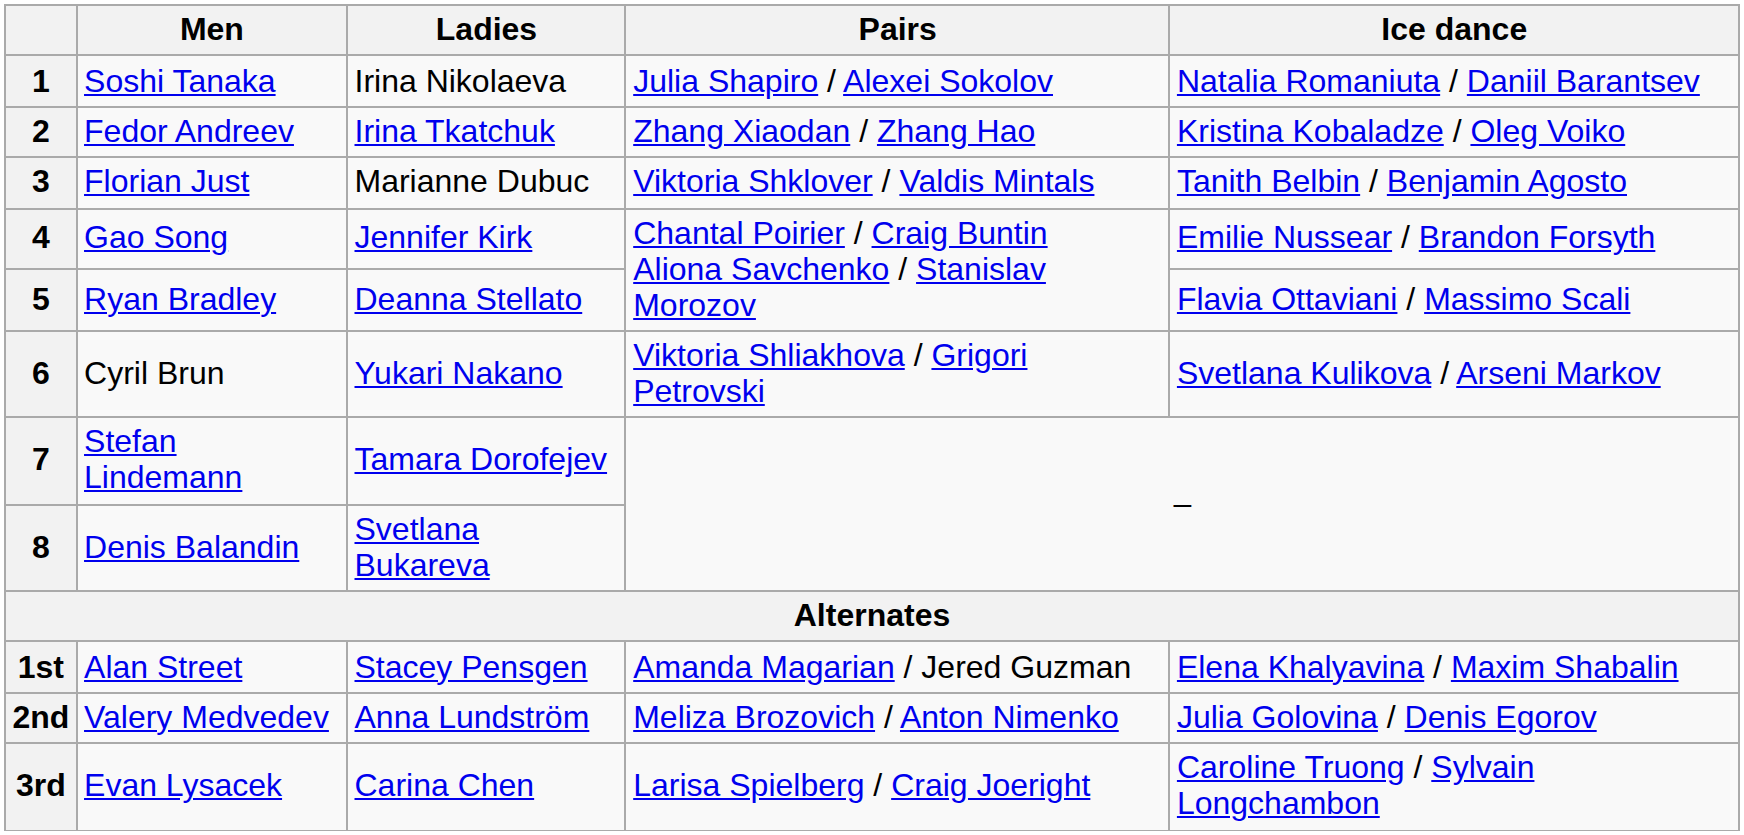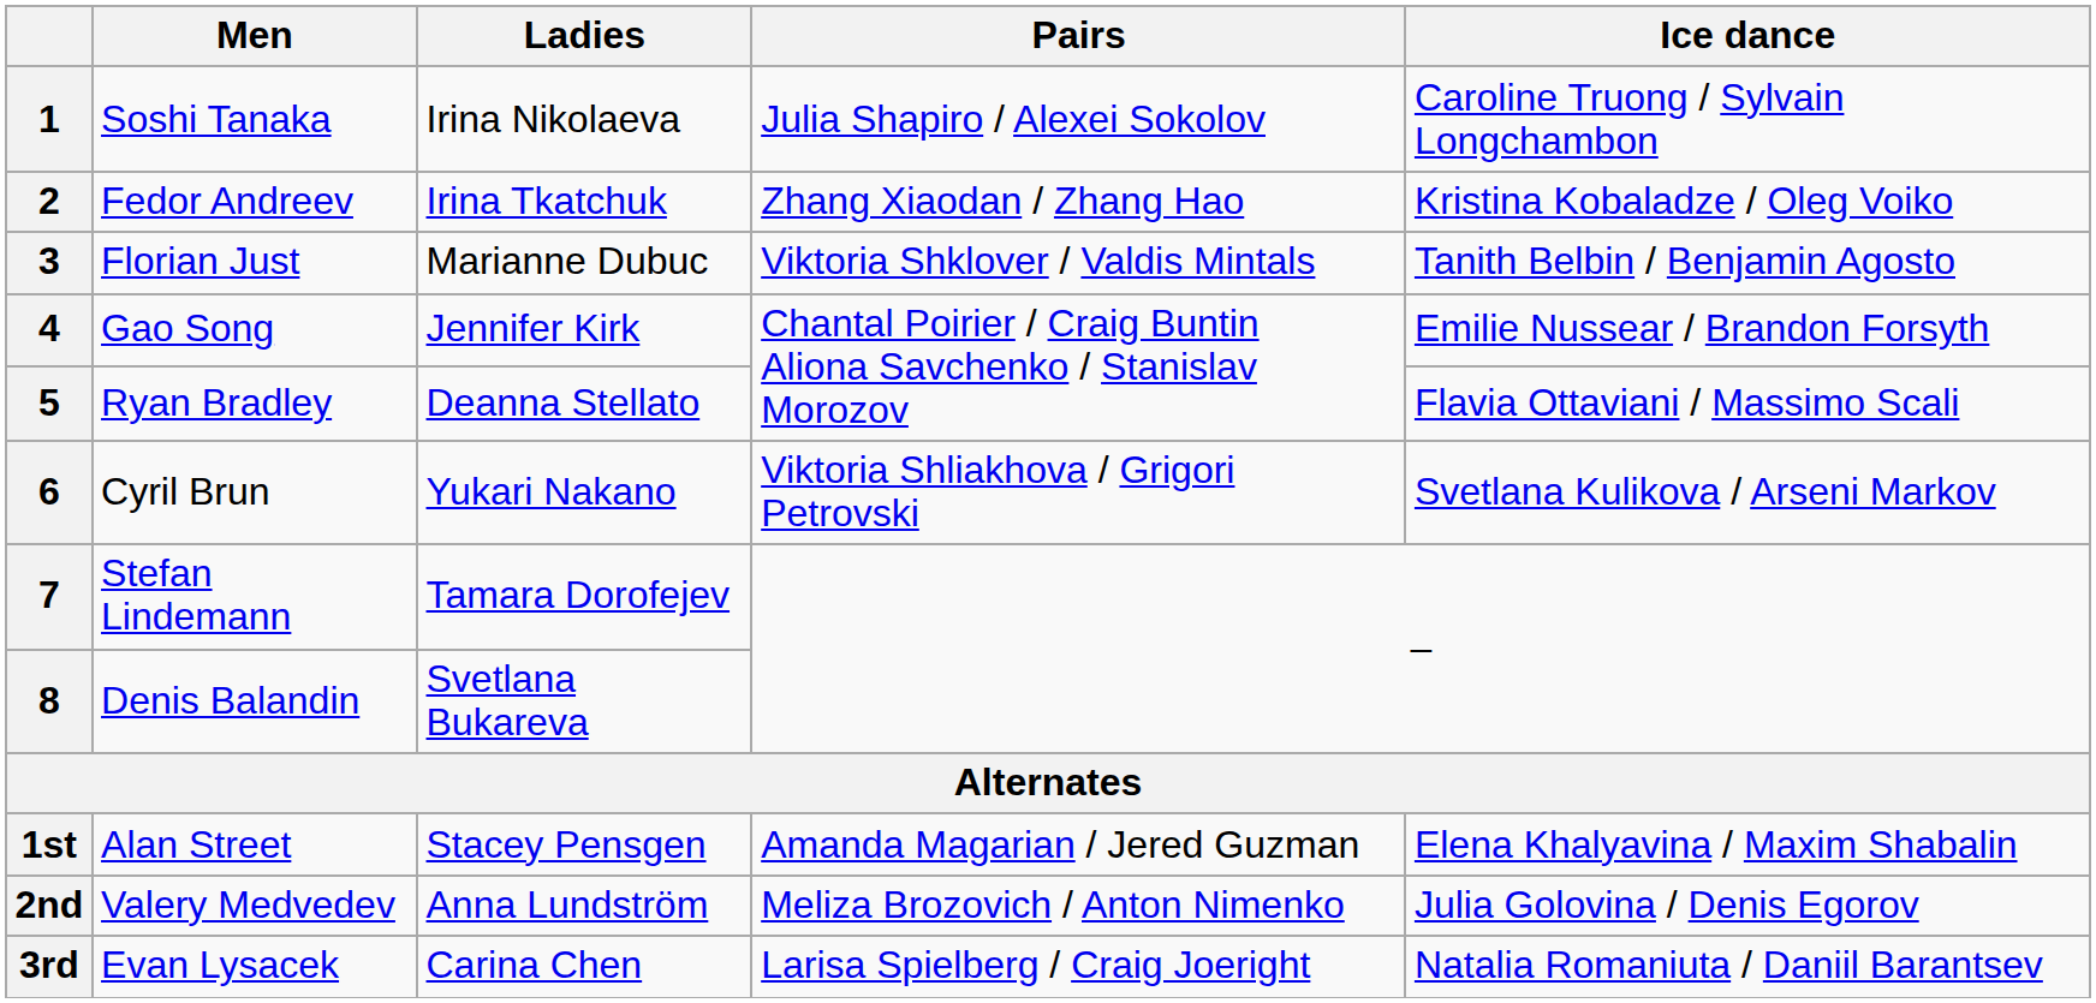1 | Ice dance: Natalia Romaniuta / Daniil Barantsev -> Caroline Truong / Sylvain Longchambon
3rd | Ice dance: Caroline Truong / Sylvain Longchambon -> Natalia Romaniuta / Daniil Barantsev
